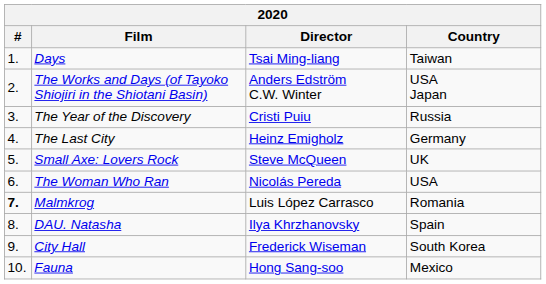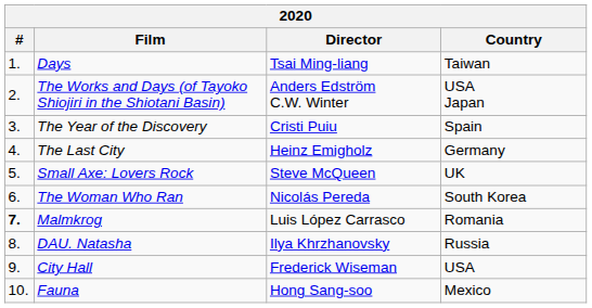The Year of the Discovery | Country: Russia -> Spain
The Woman Who Ran | Country: USA -> South Korea
DAU. Natasha | Country: Spain -> Russia
City Hall | Country: South Korea -> USA
